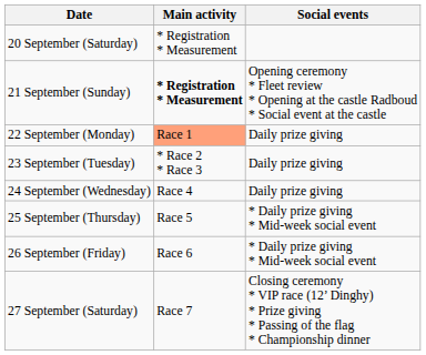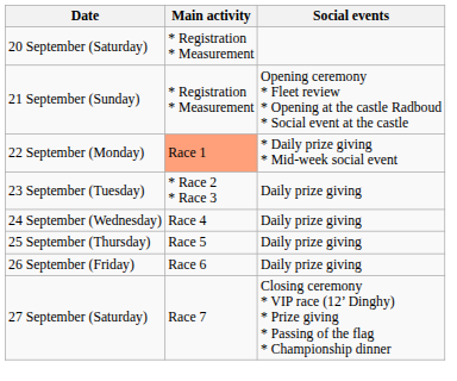21 September (Sunday) | Main activity: bold -> normal
22 September (Monday) | Social events: Daily prize giving -> * Daily prize giving * Mid-week social event
25 September (Thursday) | Social events: * Daily prize giving * Mid-week social event -> Daily prize giving
26 September (Friday) | Social events: * Daily prize giving * Mid-week social event -> Daily prize giving
